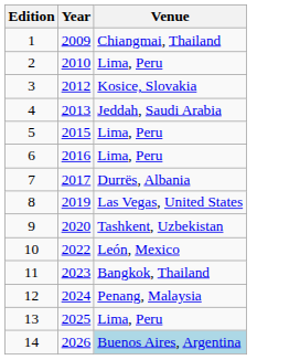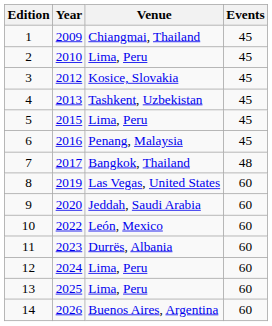+ column: Events | 45 | 45 | 45 | 45 | 45 | 45 | 48 | 60 | 60 | 60 | 60 | 60 | 60 | 60
4 | Venue: Jeddah, Saudi Arabia -> Tashkent, Uzbekistan
6 | Venue: Lima, Peru -> Penang, Malaysia
7 | Venue: Durrës, Albania -> Bangkok, Thailand
9 | Venue: Tashkent, Uzbekistan -> Jeddah, Saudi Arabia
11 | Venue: Bangkok, Thailand -> Durrës, Albania
12 | Venue: Penang, Malaysia -> Lima, Peru
14 | Venue: lightblue background -> no background
